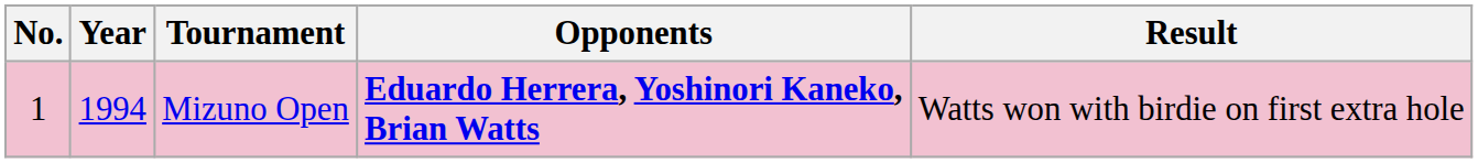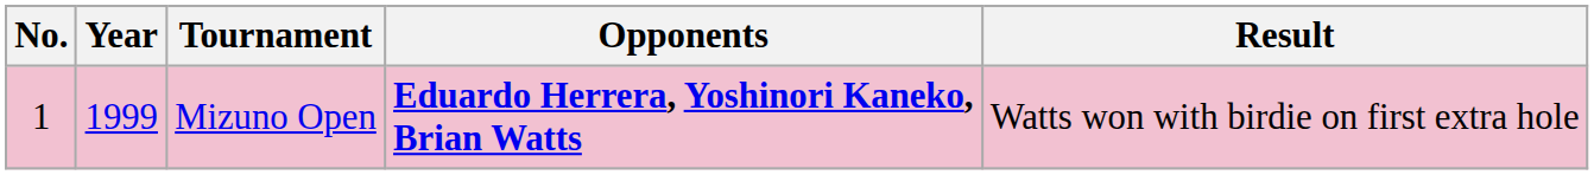Mizuno Open | Year: 1994 -> 1999
